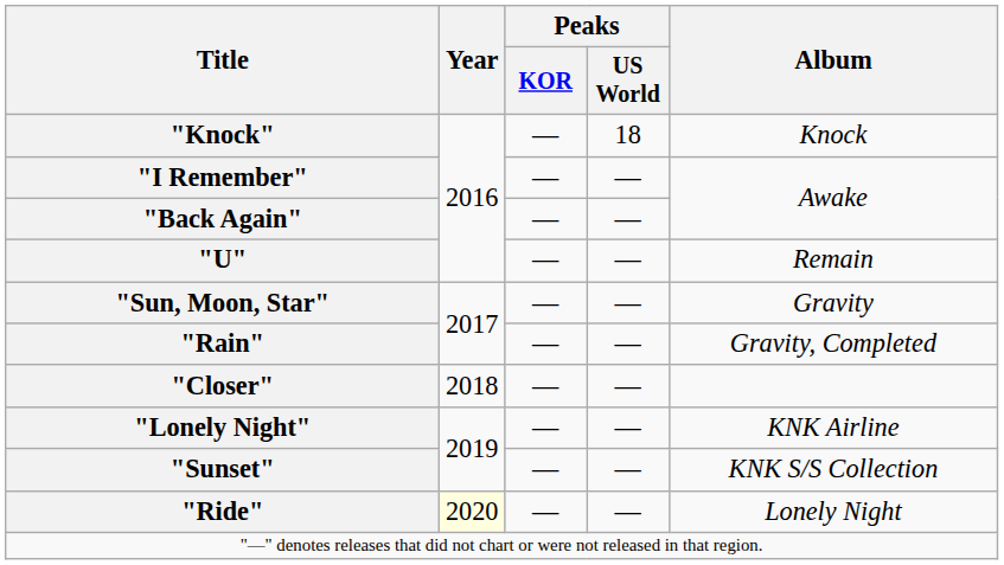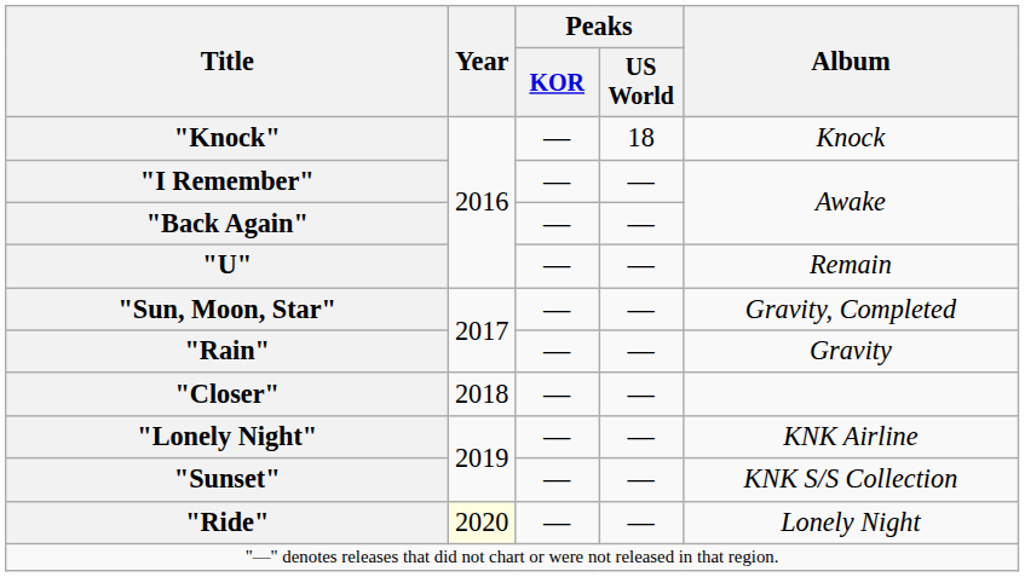"Sun, Moon, Star" | Album: Gravity -> Gravity, Completed
"Rain" | Album: Gravity, Completed -> Gravity
